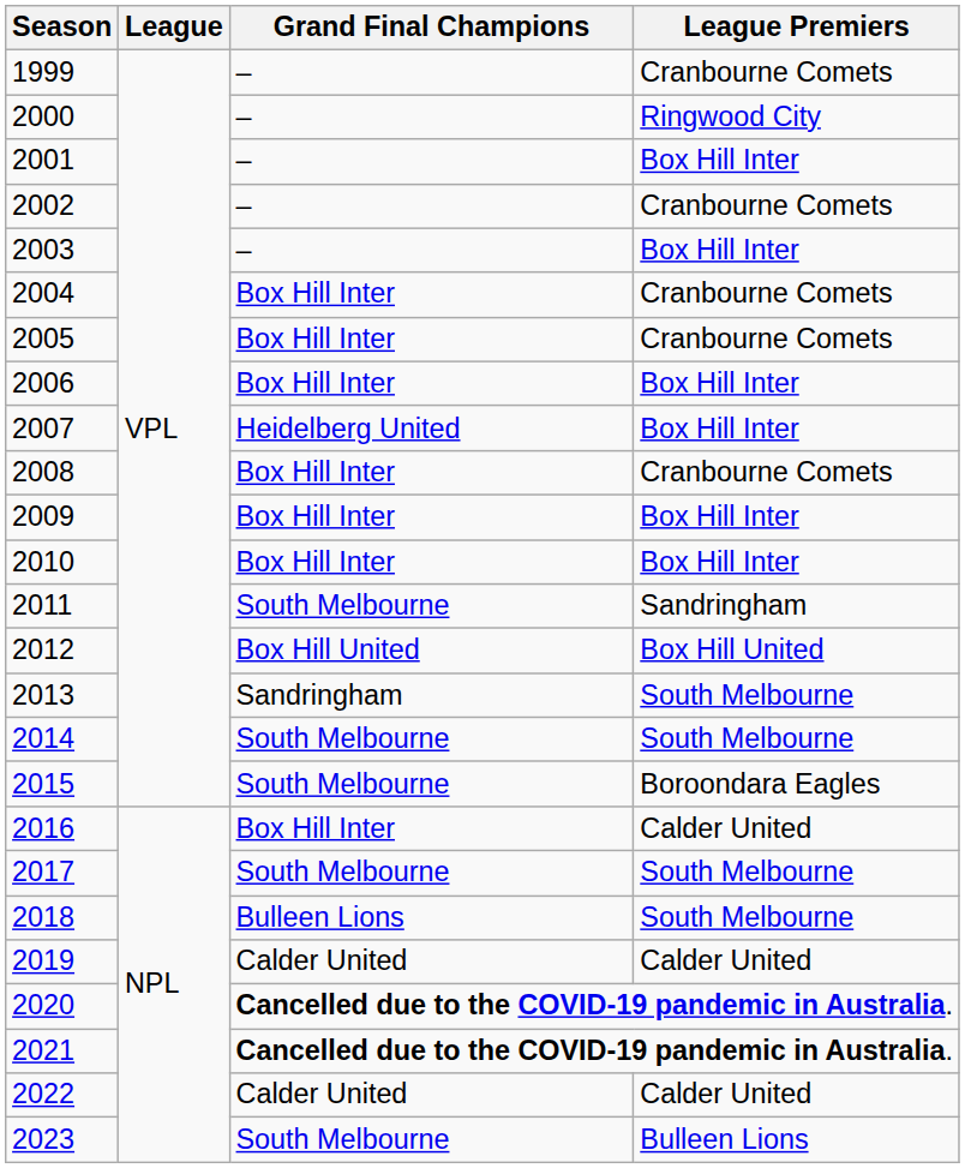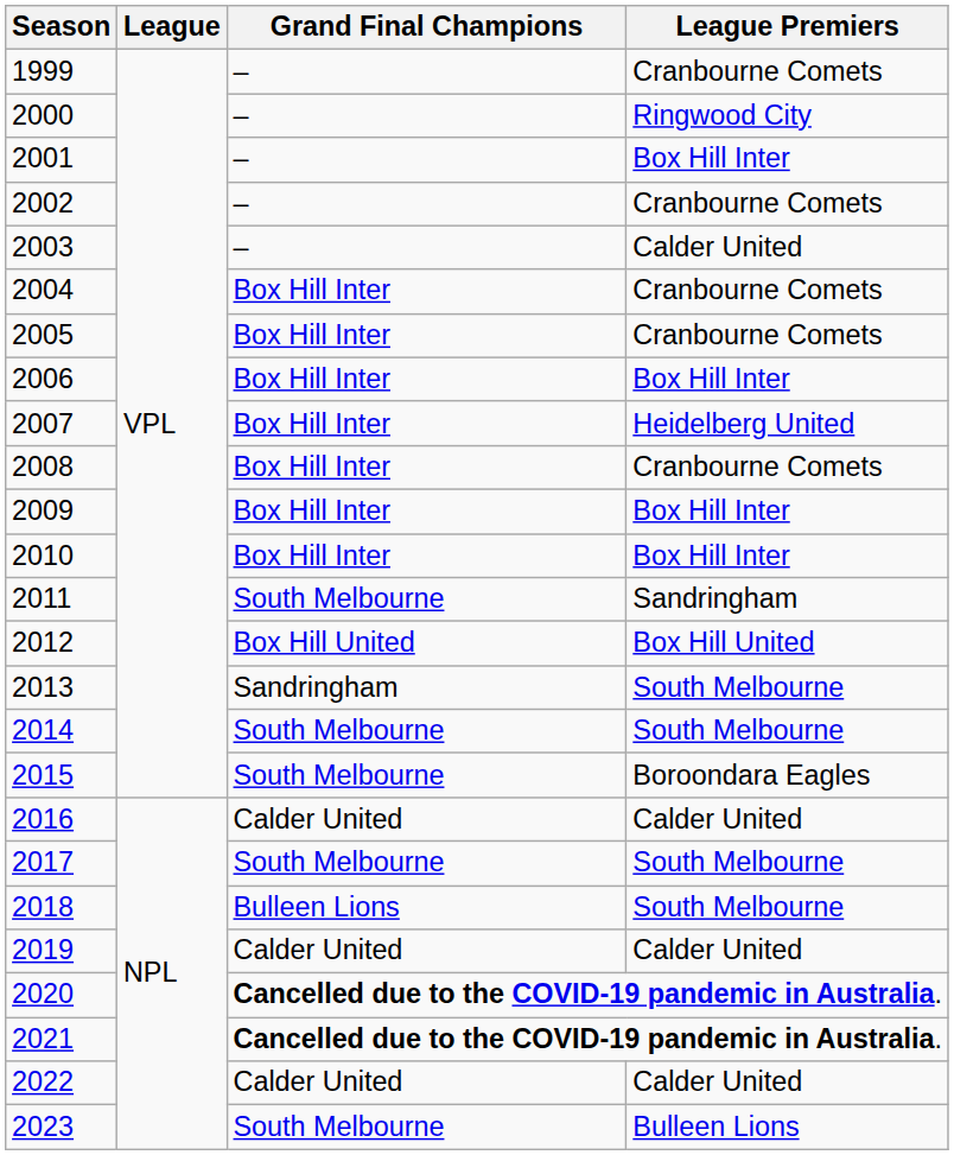2003 | League Premiers: Box Hill Inter -> Calder United
2007 | Grand Final Champions: Heidelberg United -> Box Hill Inter
2007 | League Premiers: Box Hill Inter -> Heidelberg United
2016 | Grand Final Champions: Box Hill Inter -> Calder United
